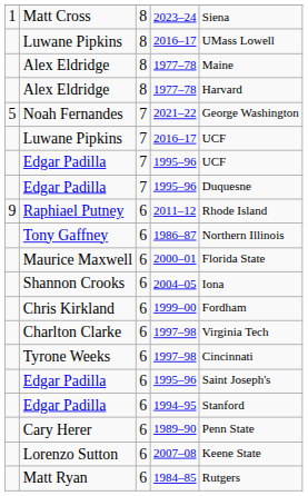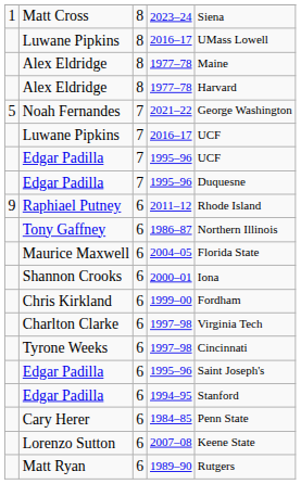Maurice Maxwell | column 4: 2000–01 -> 2004–05
Shannon Crooks | column 4: 2004–05 -> 2000–01
Cary Herer | column 4: 1989–90 -> 1984–85
Matt Ryan | column 4: 1984–85 -> 1989–90
